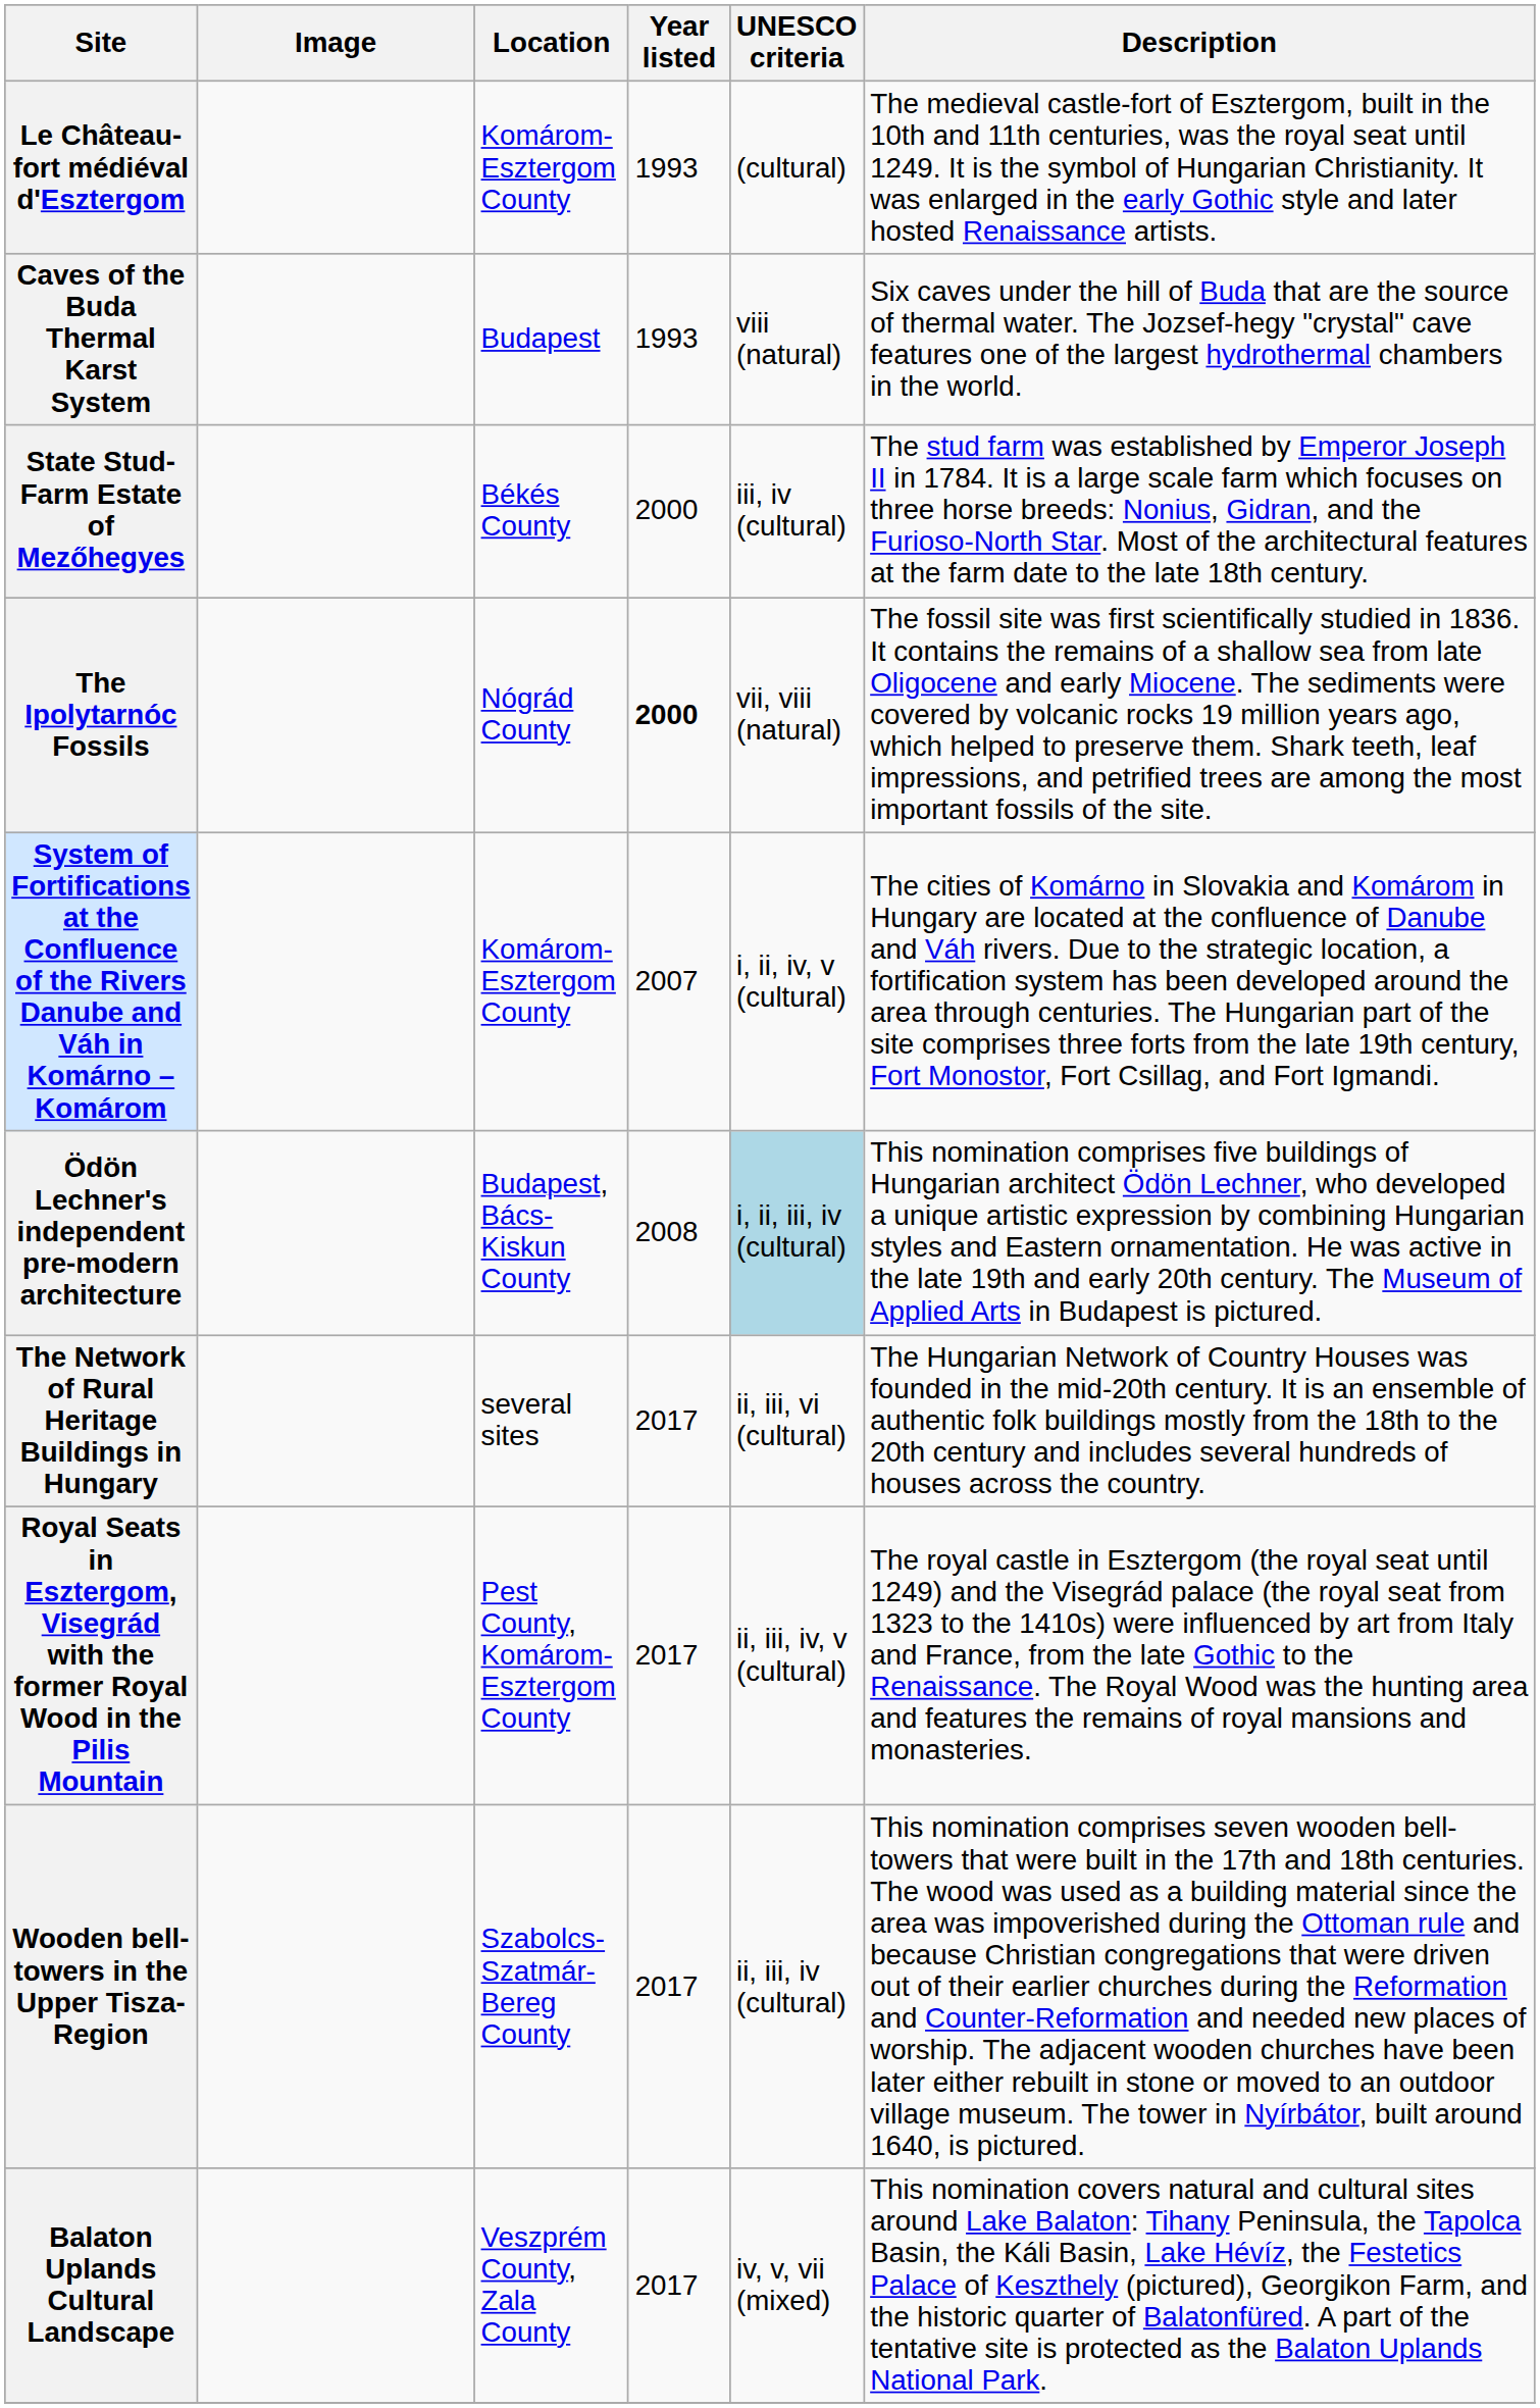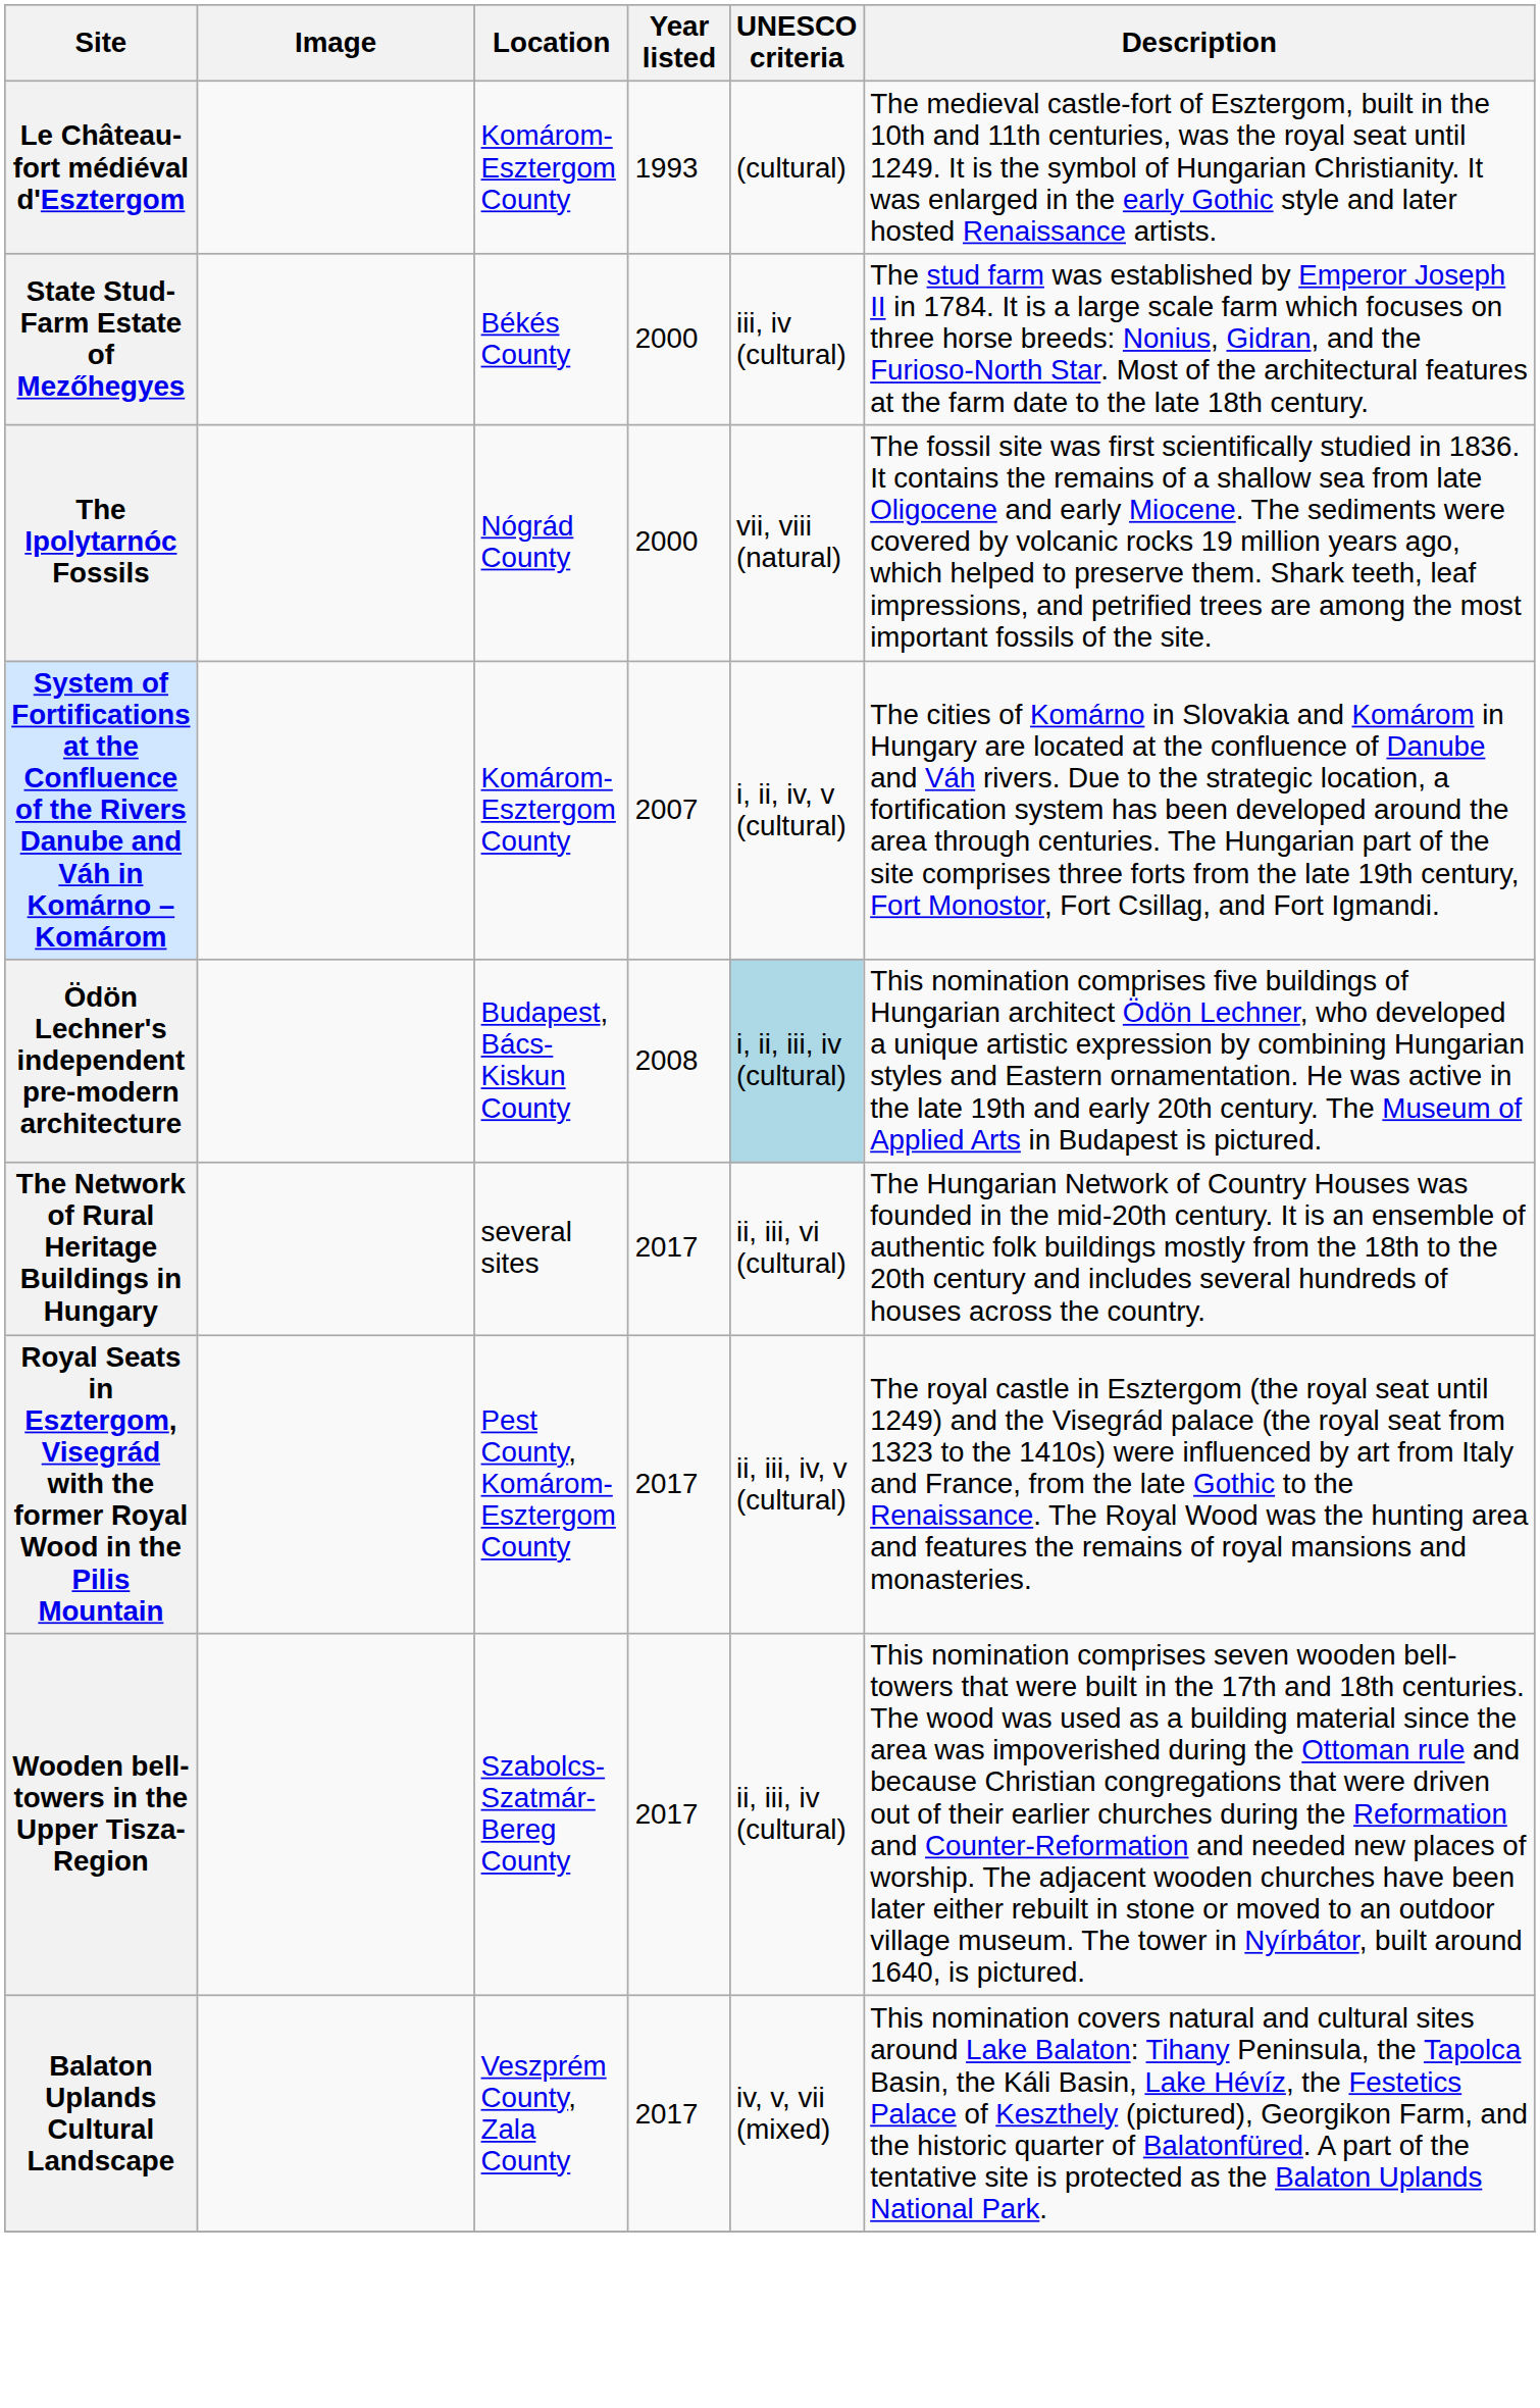- row: Caves of the Buda Thermal Karst System | Budapest | 1993 | viii (natural) | Six caves under the hill of Buda that are the source of thermal water. The Jozsef-hegy "crystal" cave features one of the largest hydrothermal chambers in the world.
The Ipolytarnóc Fossils | Year listed: bold -> normal
